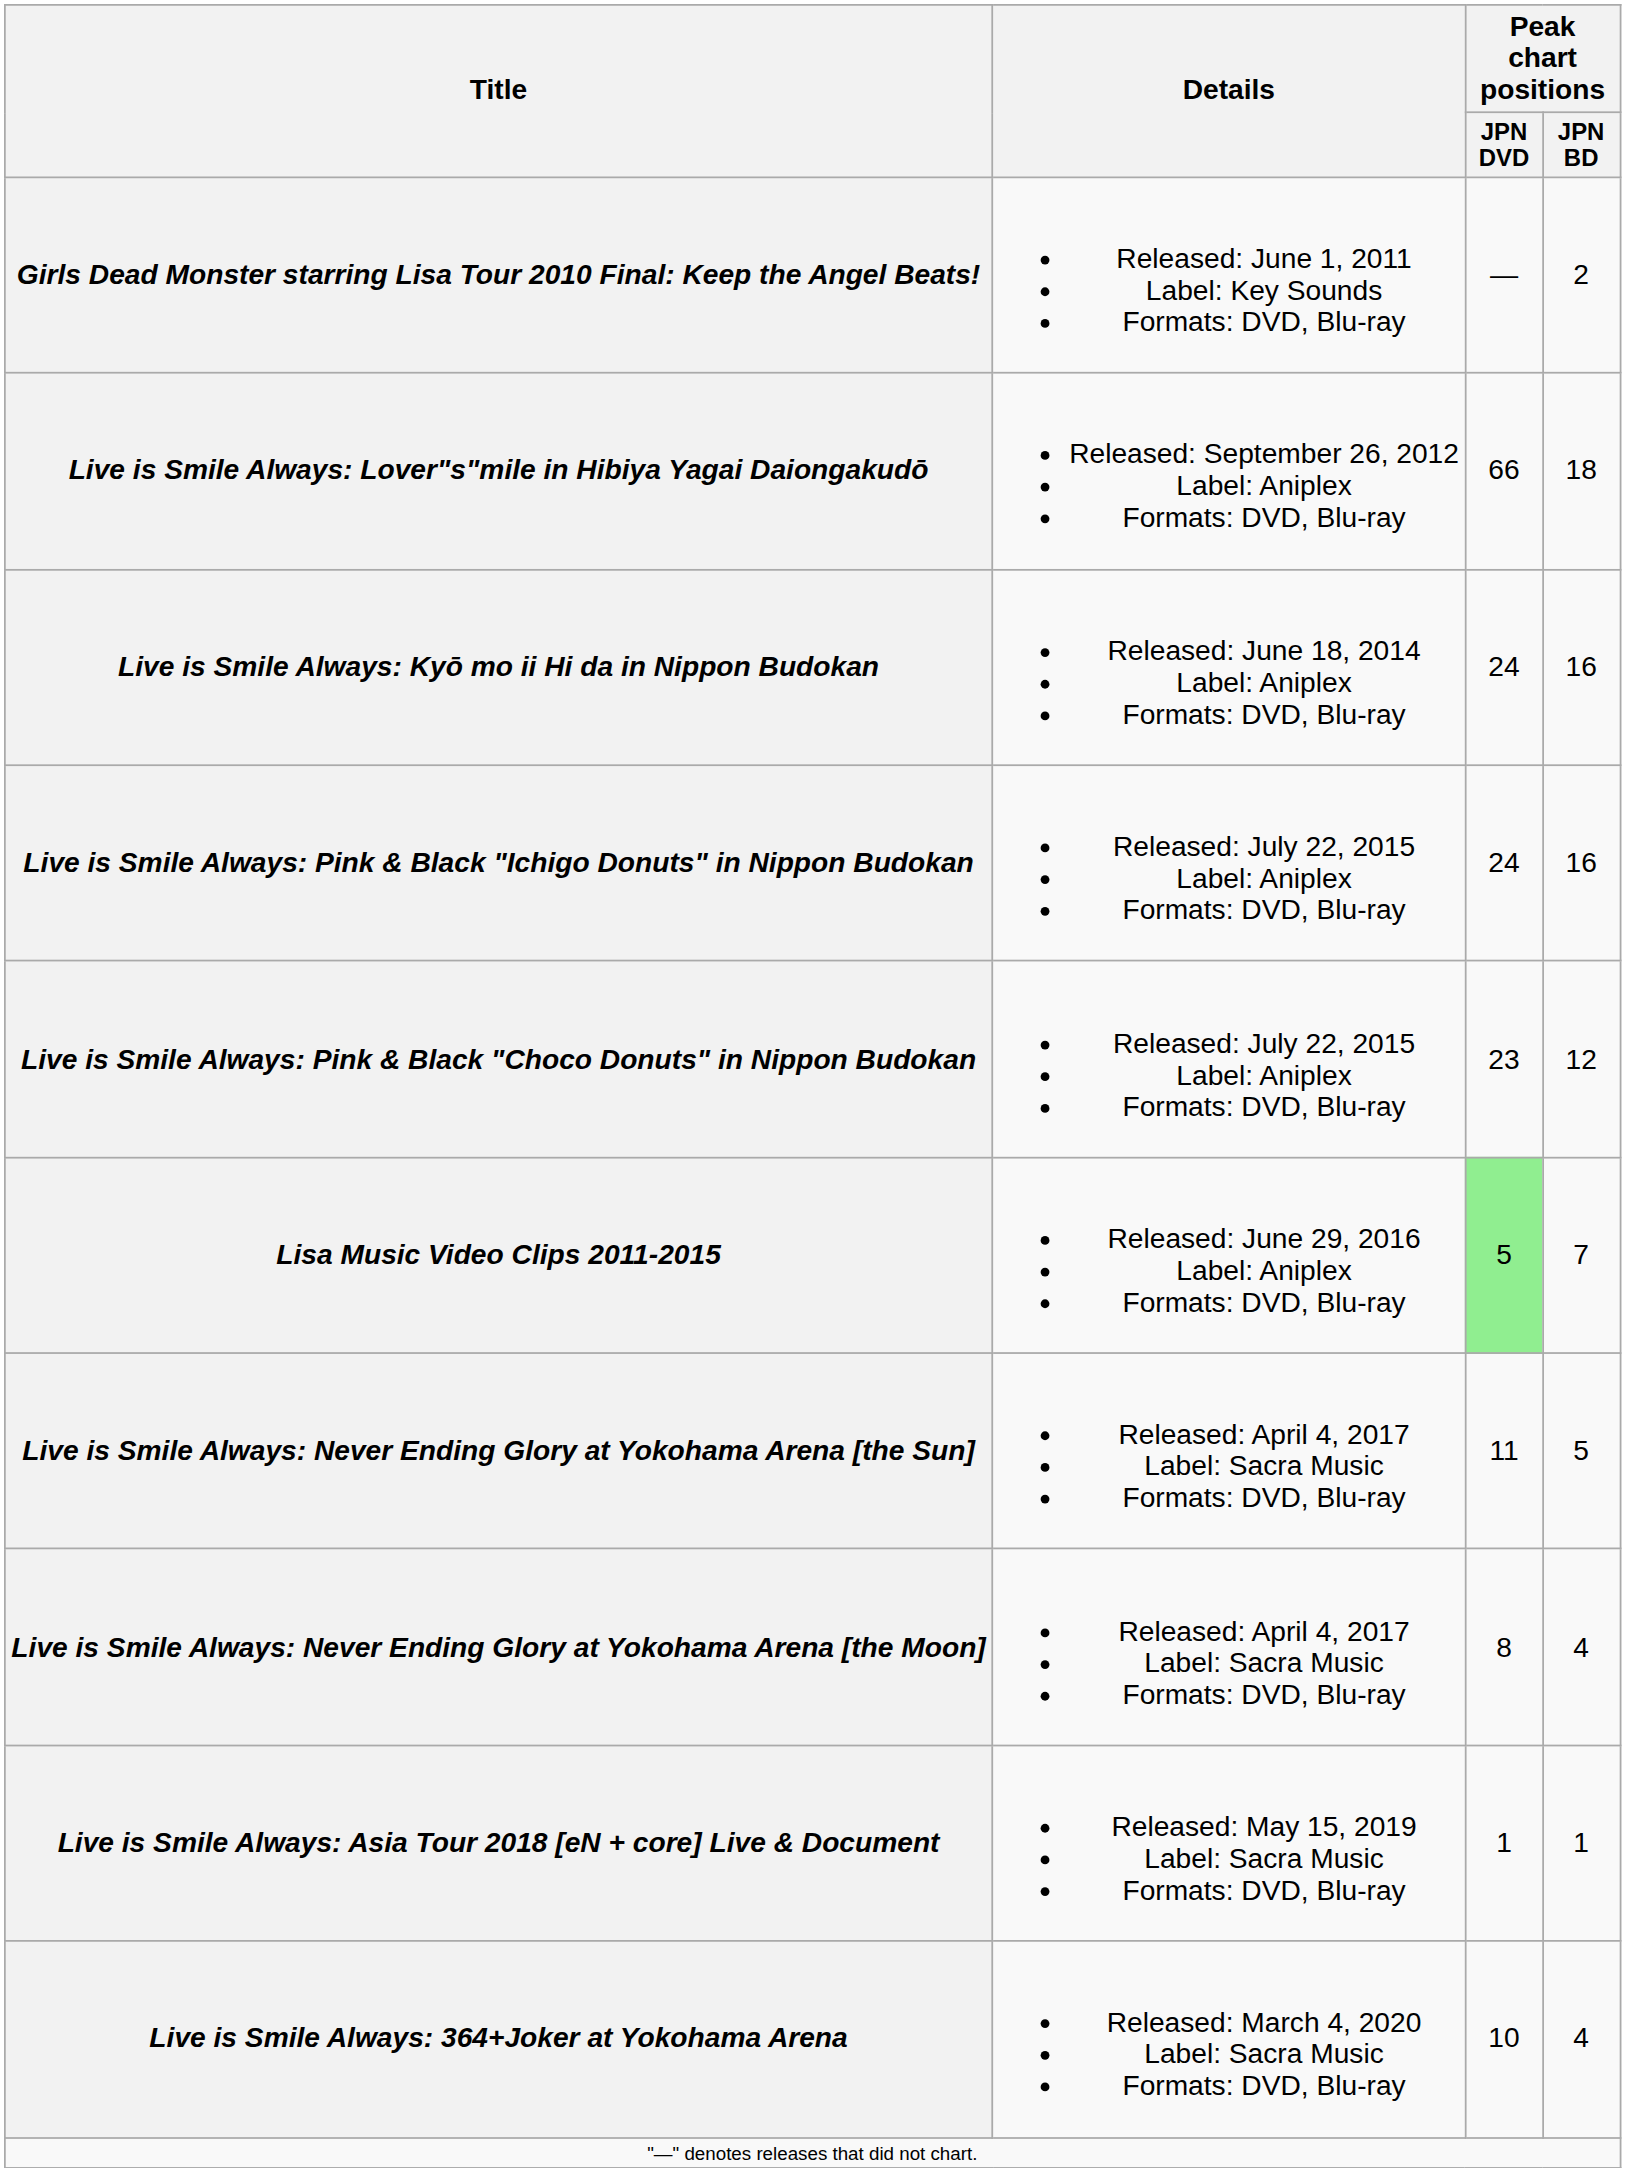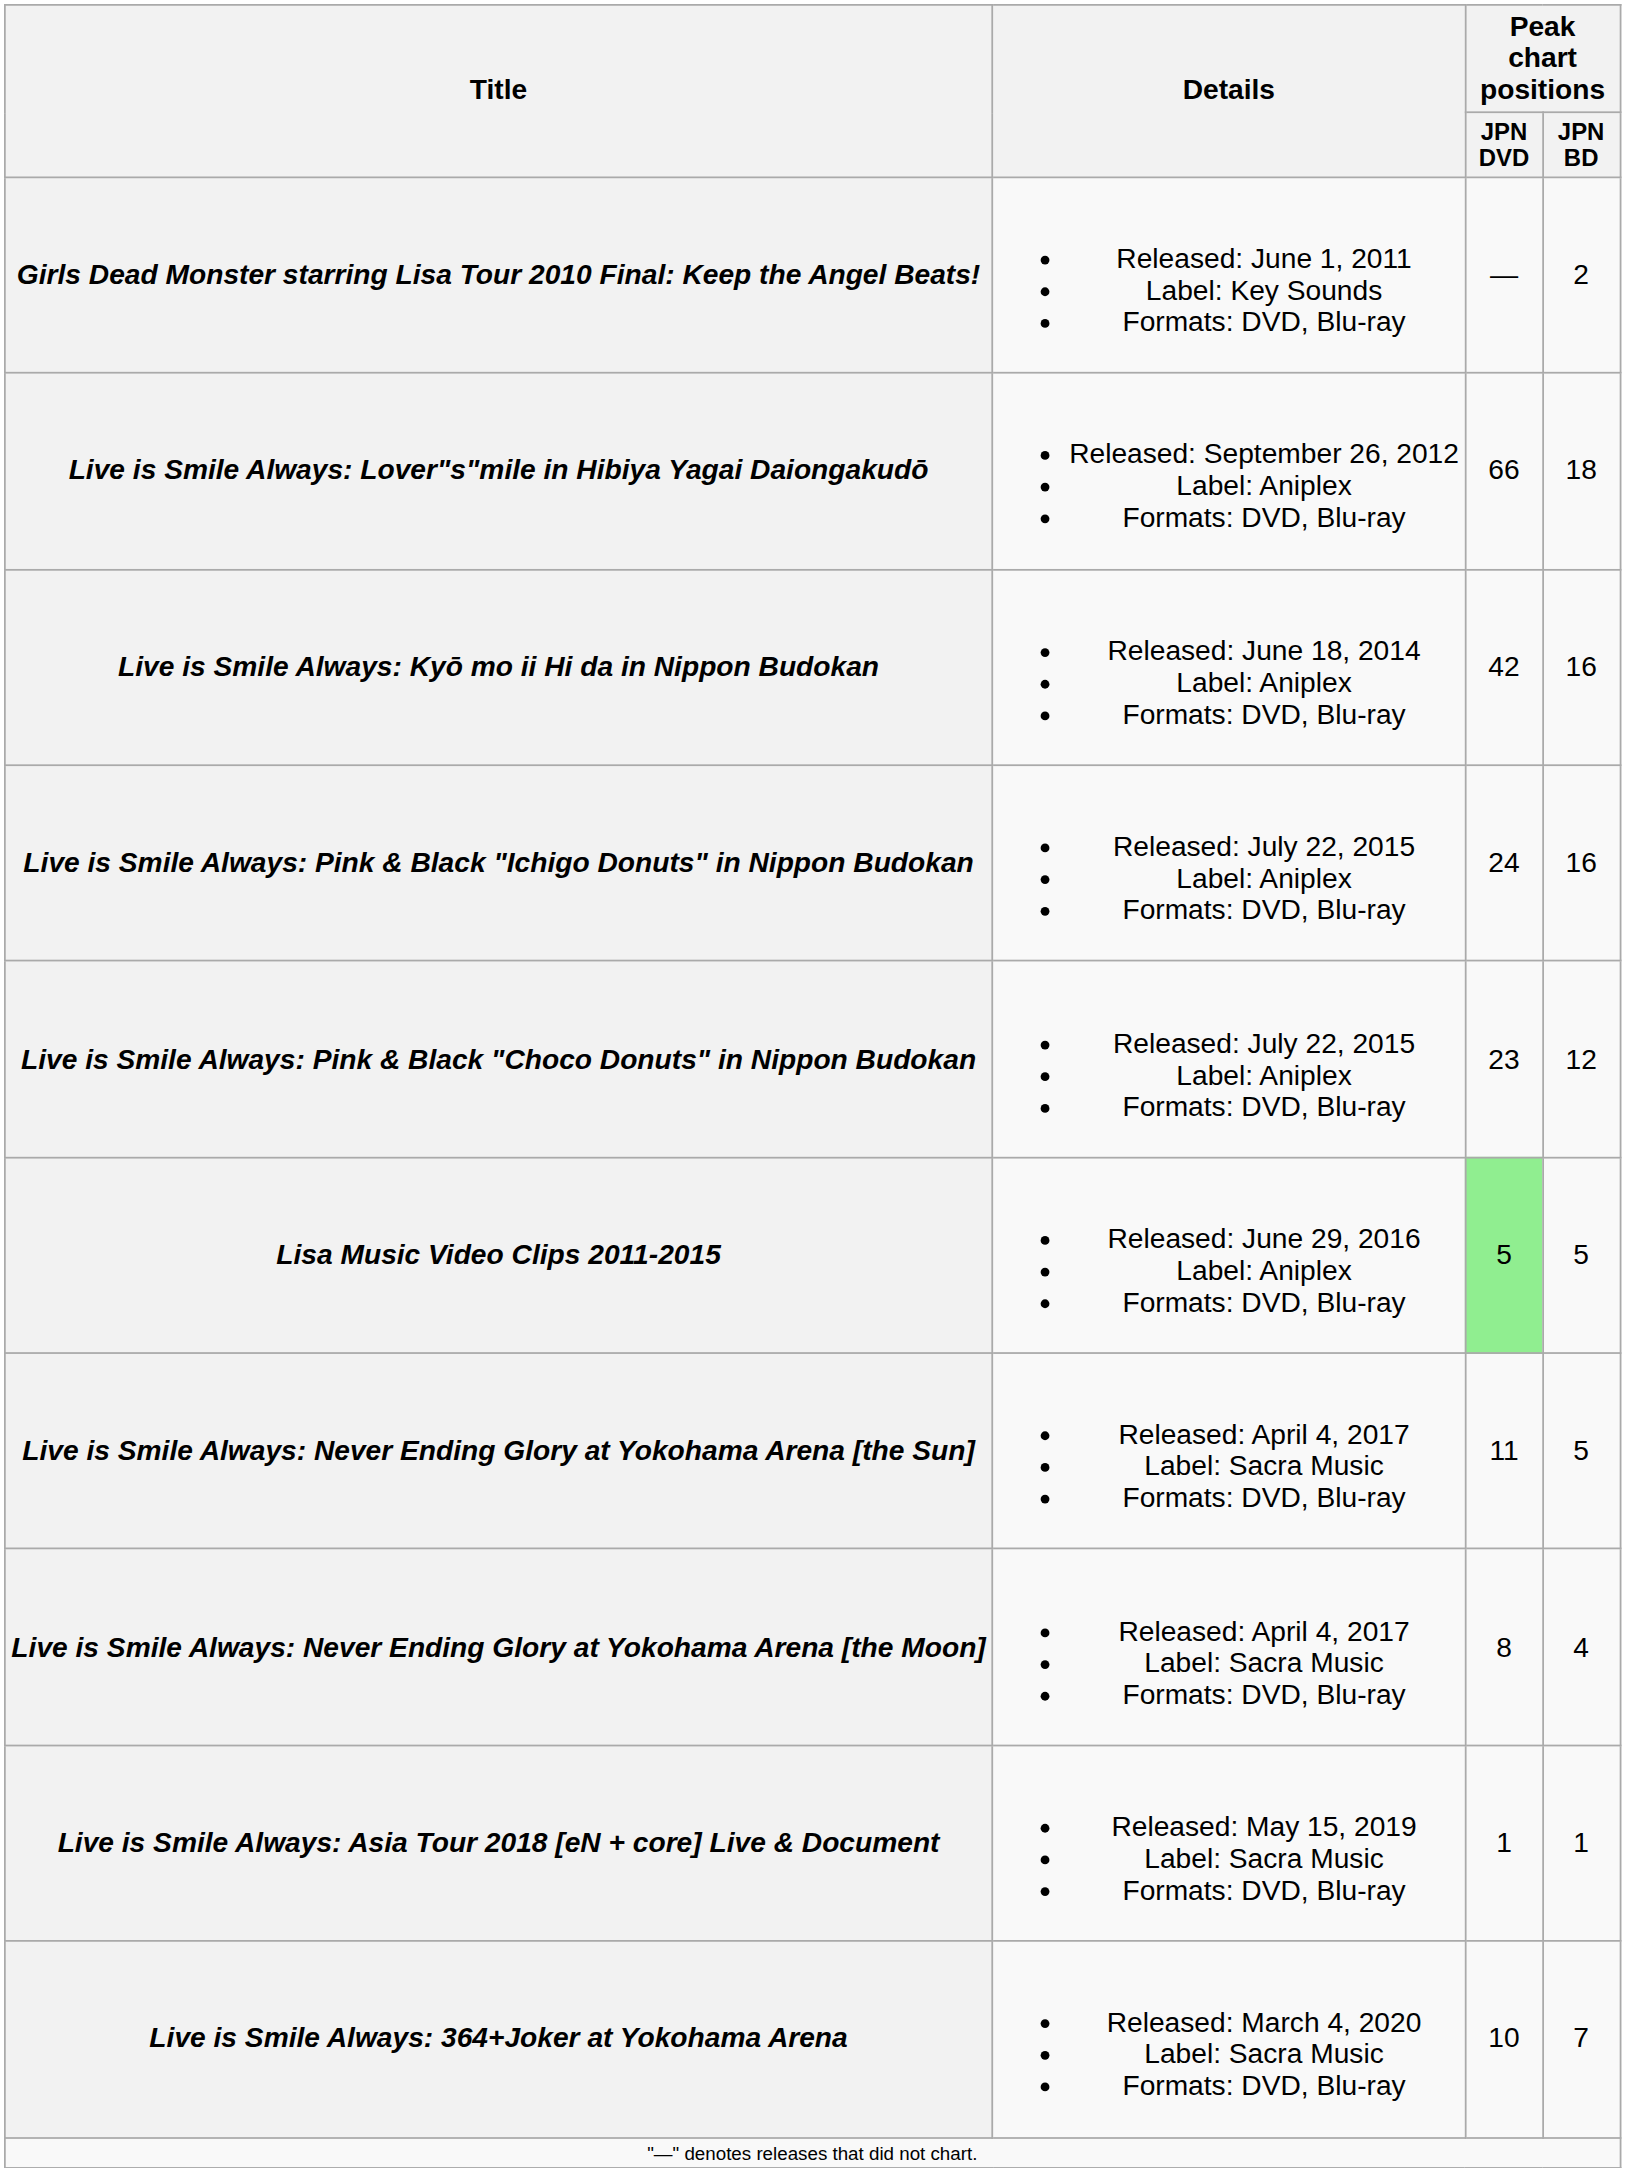Live is Smile Always: Kyō mo ii Hi da in Nippon Budokan | Peak chart positions / JPN DVD: 24 -> 42
Lisa Music Video Clips 2011-2015 | Peak chart positions / JPN BD: 7 -> 5
Live is Smile Always: 364+Joker at Yokohama Arena | Peak chart positions / JPN BD: 4 -> 7
